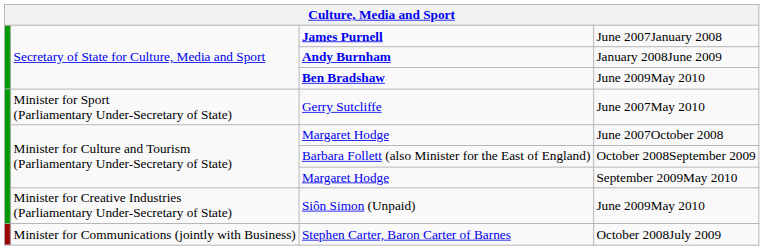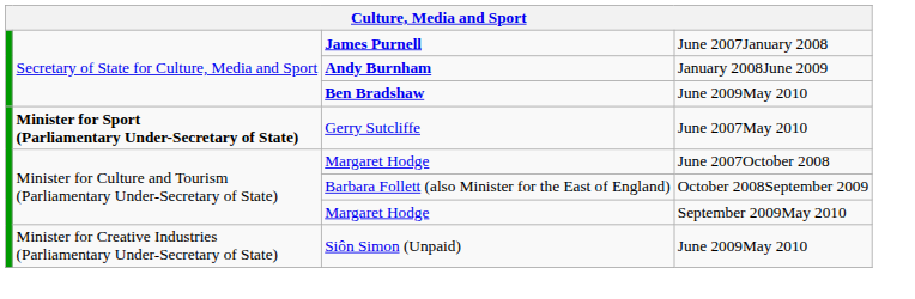Gerry Sutcliffe | column 2: normal -> bold
- row: Minister for Communications (jointly with Business) | Stephen Carter, Baron Carter of Barnes | October 2008July 2009
